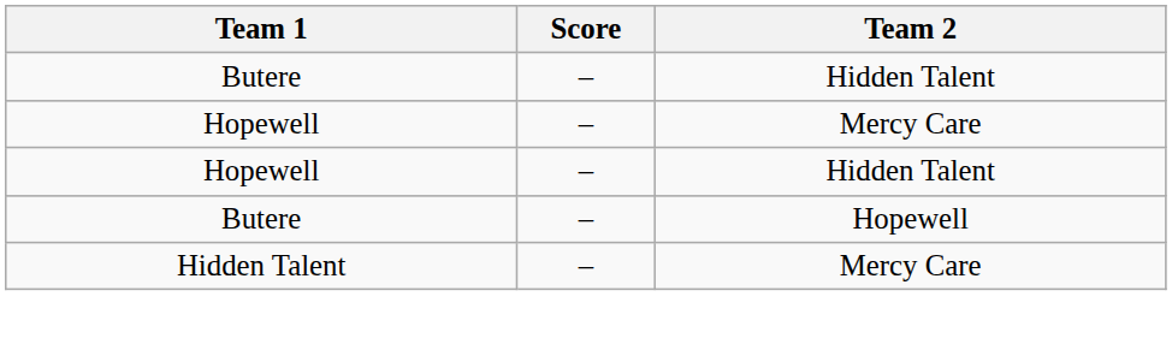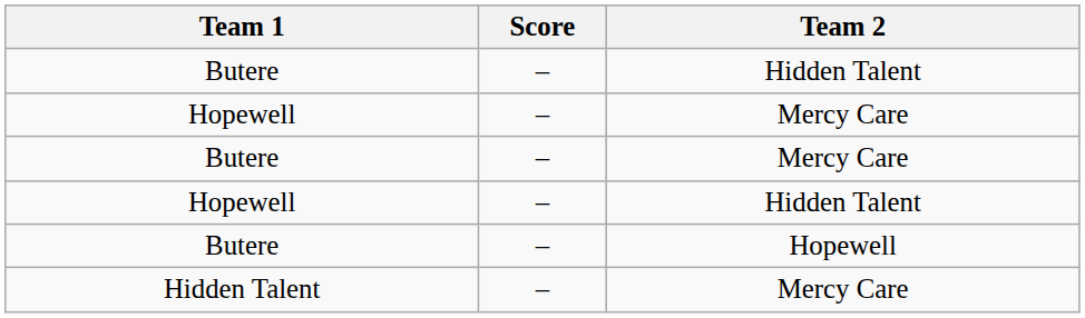+ row: Butere | – | Mercy Care
